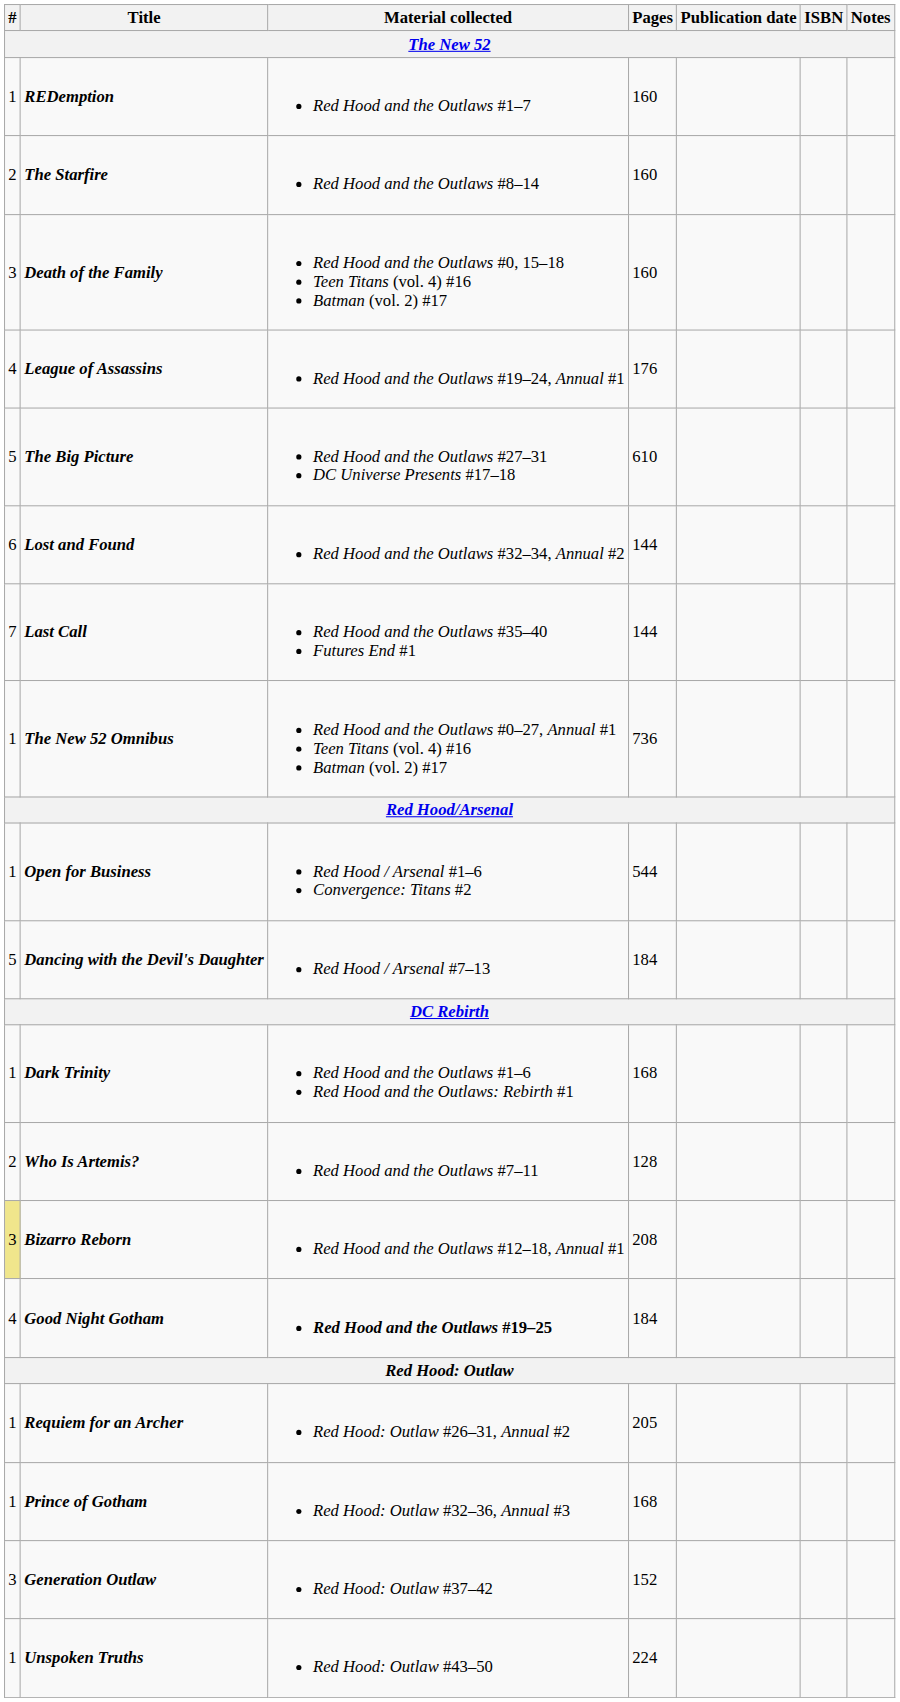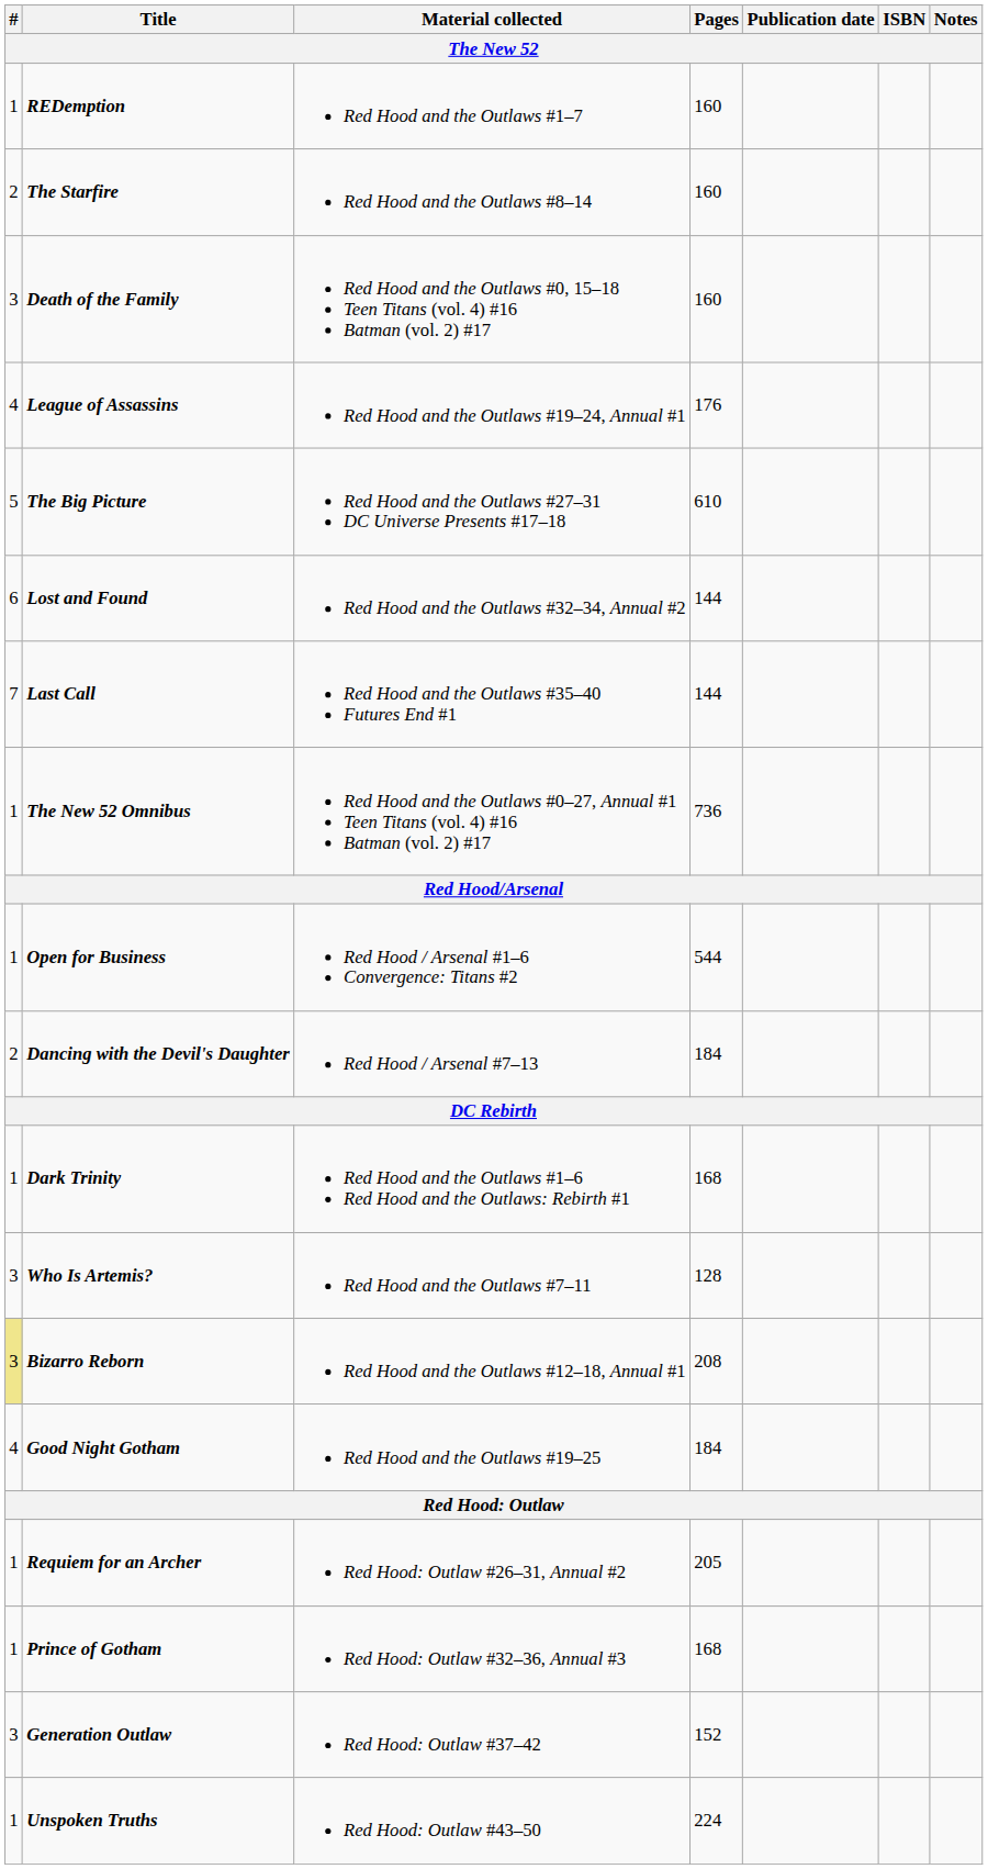Dancing with the Devil's Daughter | #: 5 -> 2
Who Is Artemis? | #: 2 -> 3
Good Night Gotham | Material collected: bold -> normal
